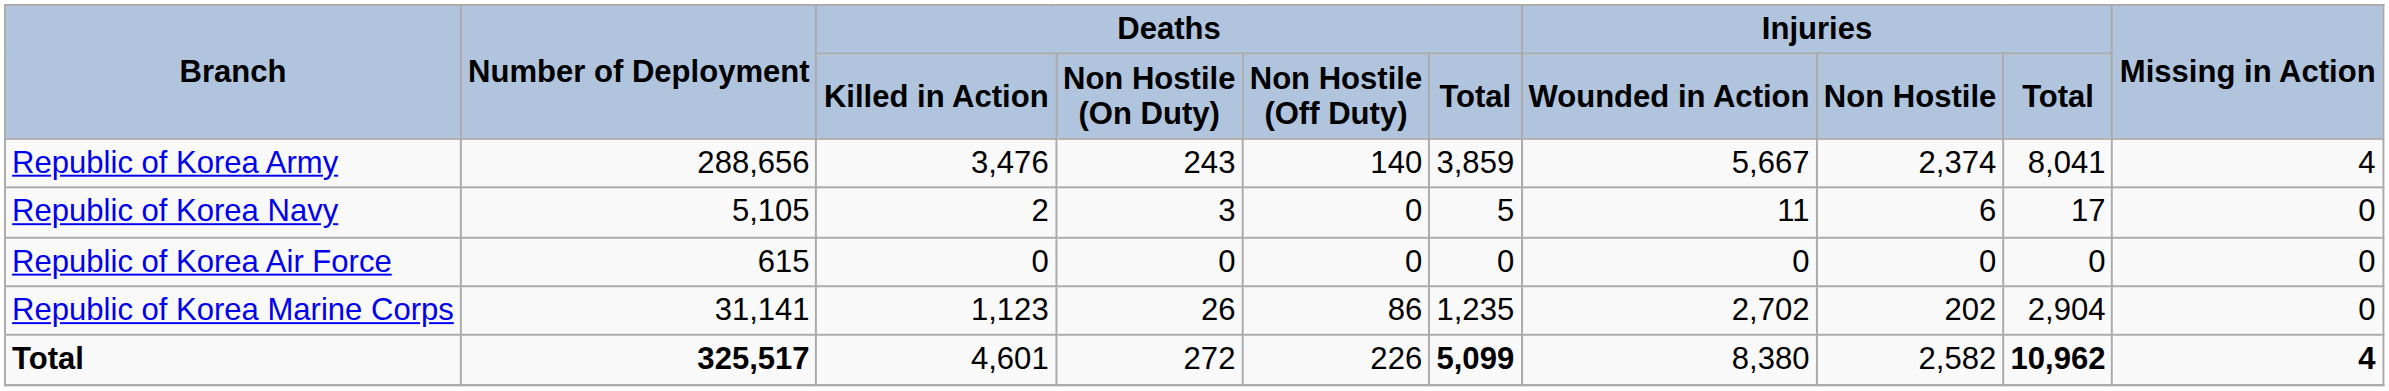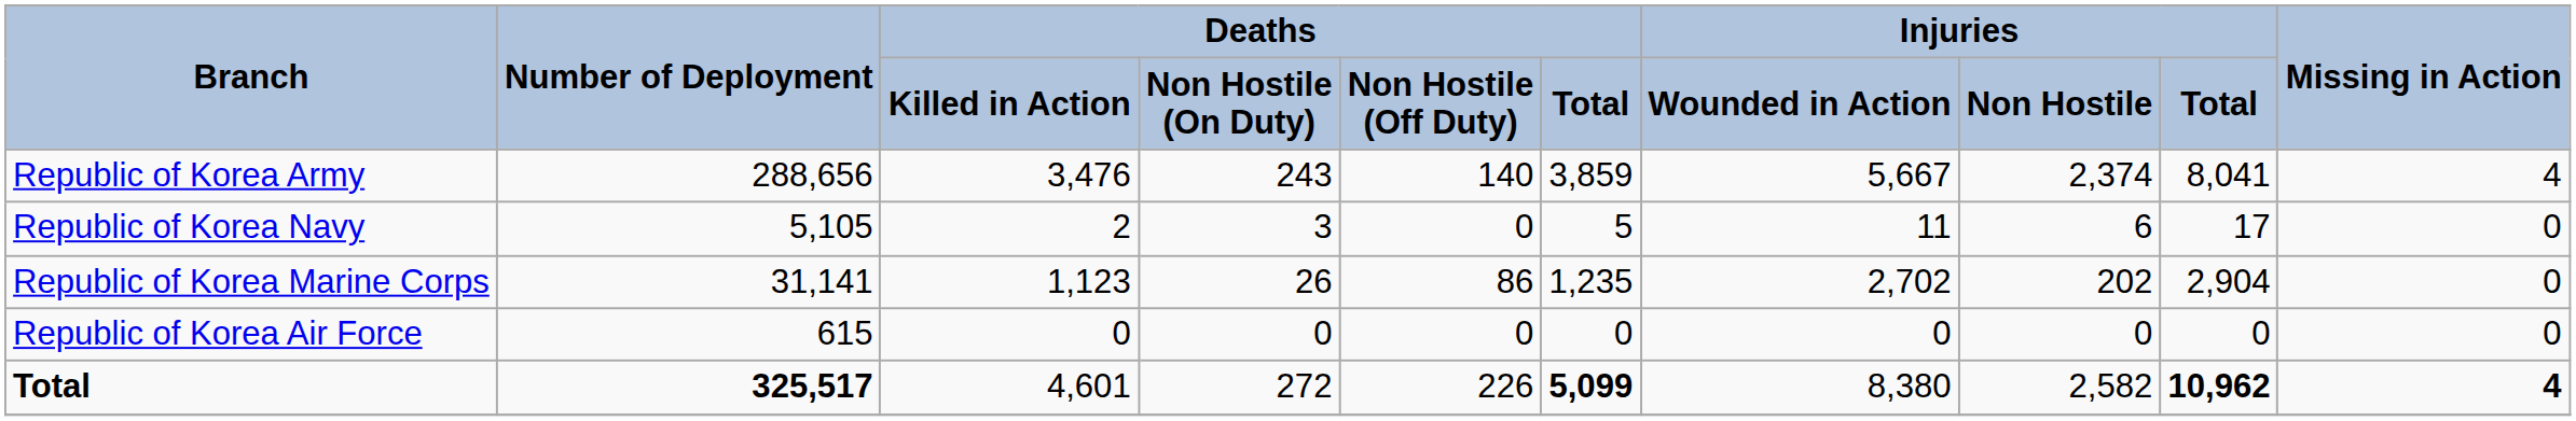rows swapped: Republic of Korea Marine Corps <-> Republic of Korea Air Force
